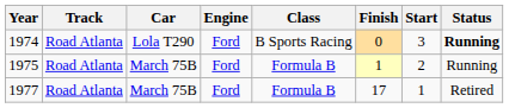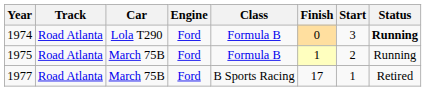1974 | Class: B Sports Racing -> Formula B
1977 | Class: Formula B -> B Sports Racing
